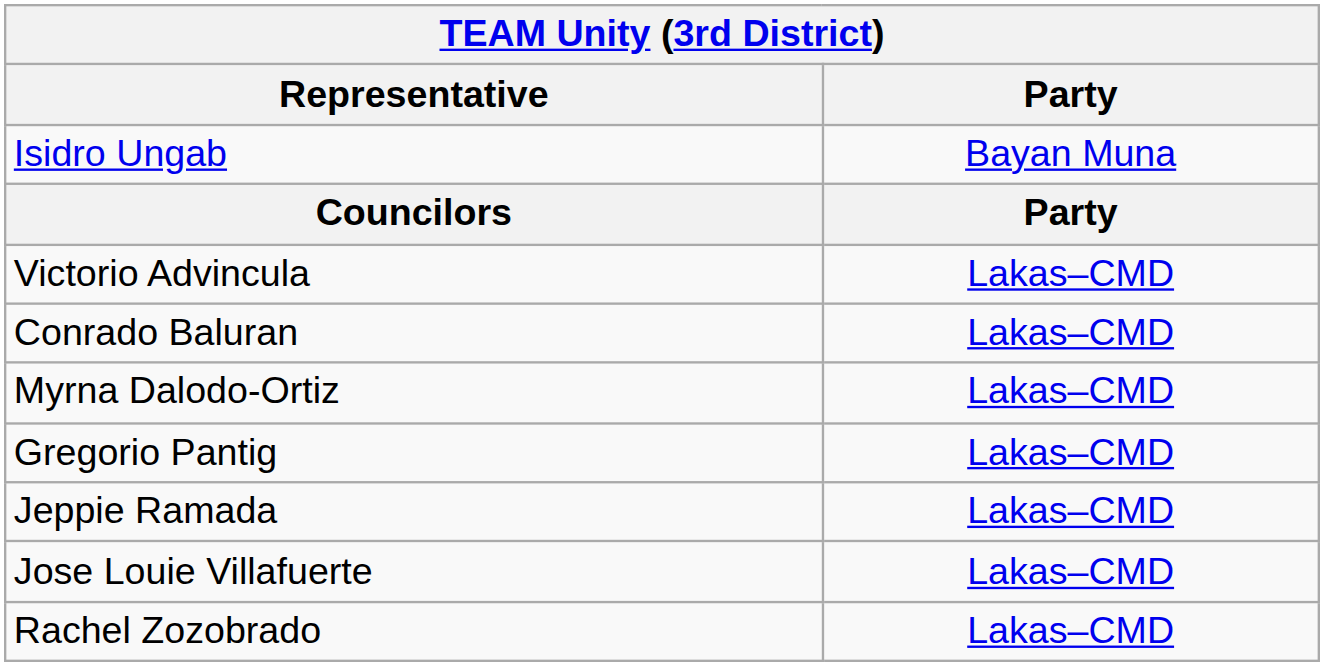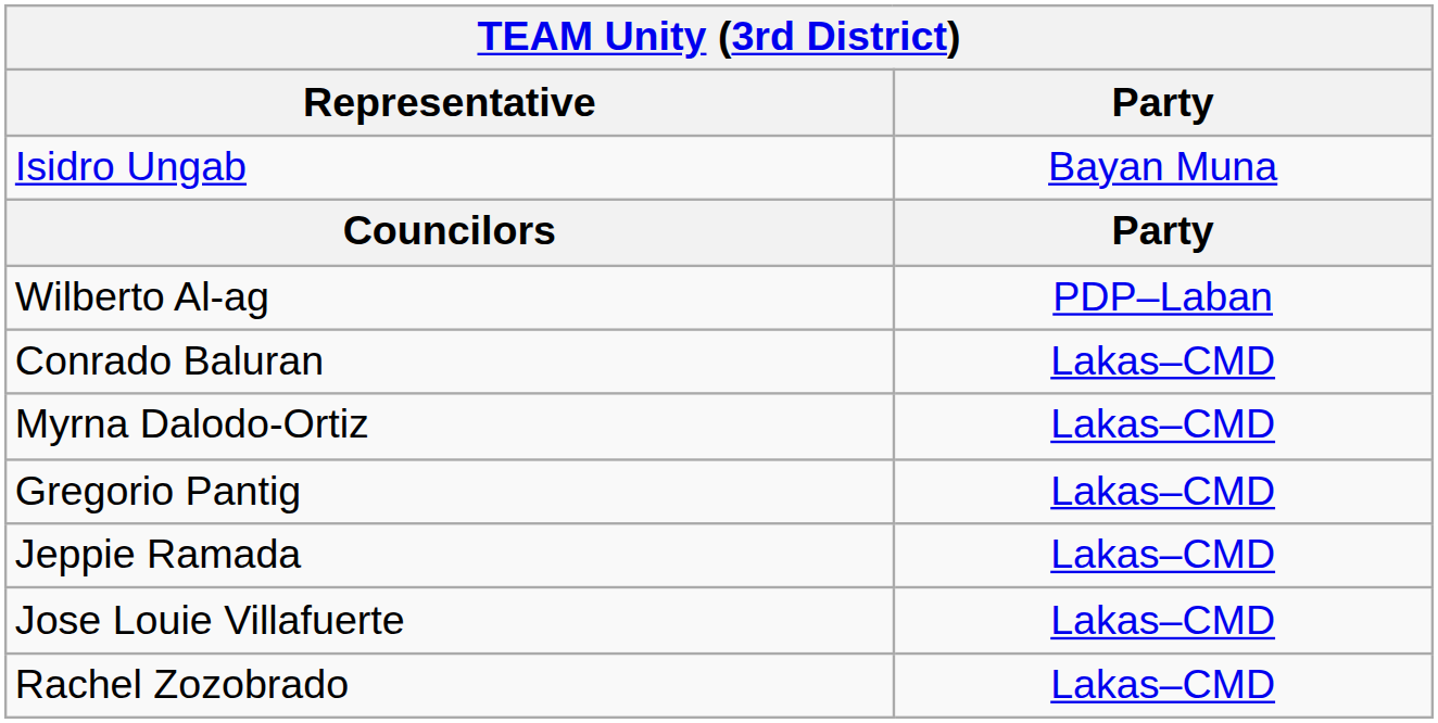- row: Victorio Advincula | Lakas–CMD
+ row: Wilberto Al-ag | PDP–Laban
